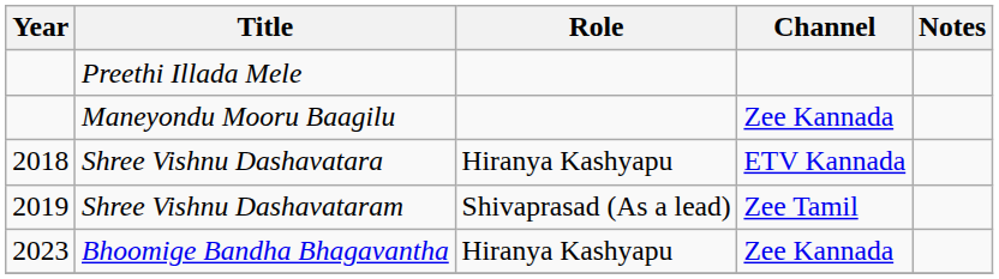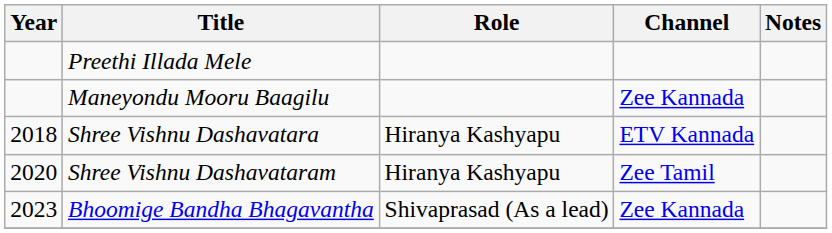Shree Vishnu Dashavataram | Year: 2019 -> 2020
Shree Vishnu Dashavataram | Role: Shivaprasad (As a lead) -> Hiranya Kashyapu
Bhoomige Bandha Bhagavantha | Role: Hiranya Kashyapu -> Shivaprasad (As a lead)
